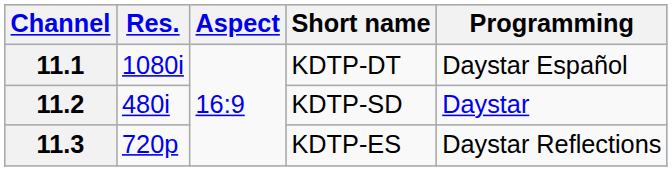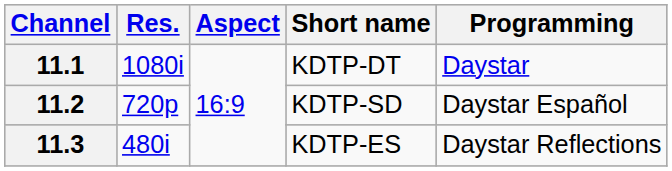11.1 | Programming: Daystar Español -> Daystar
11.2 | Res.: 480i -> 720p
11.2 | Programming: Daystar -> Daystar Español
11.3 | Res.: 720p -> 480i
